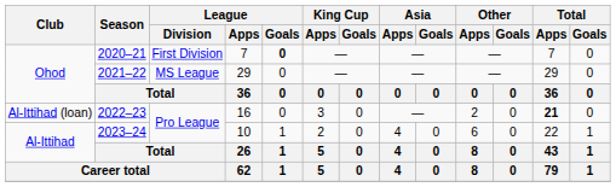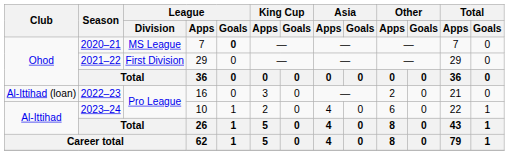2020–21 | League / Division: First Division -> MS League
2021–22 | League / Division: MS League -> First Division
2022–23 | Total / Apps: bold -> normal
